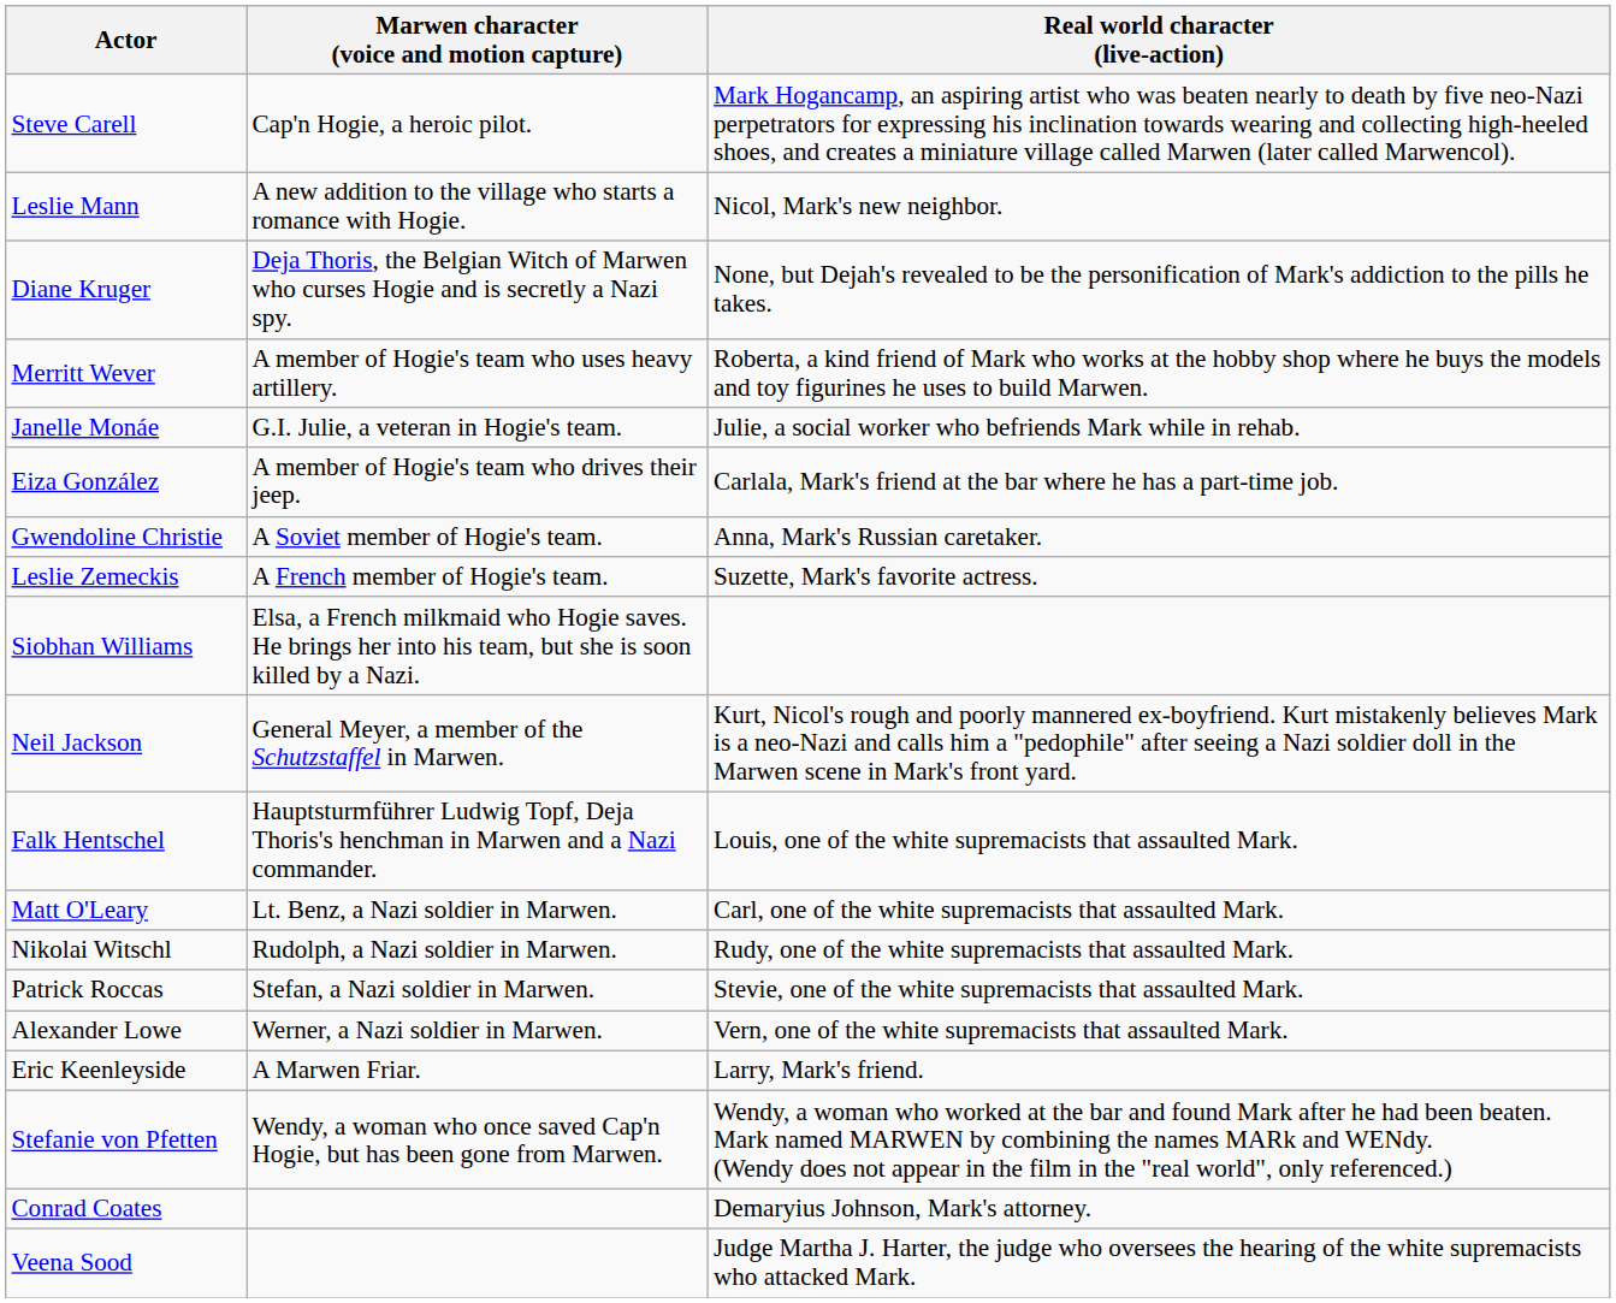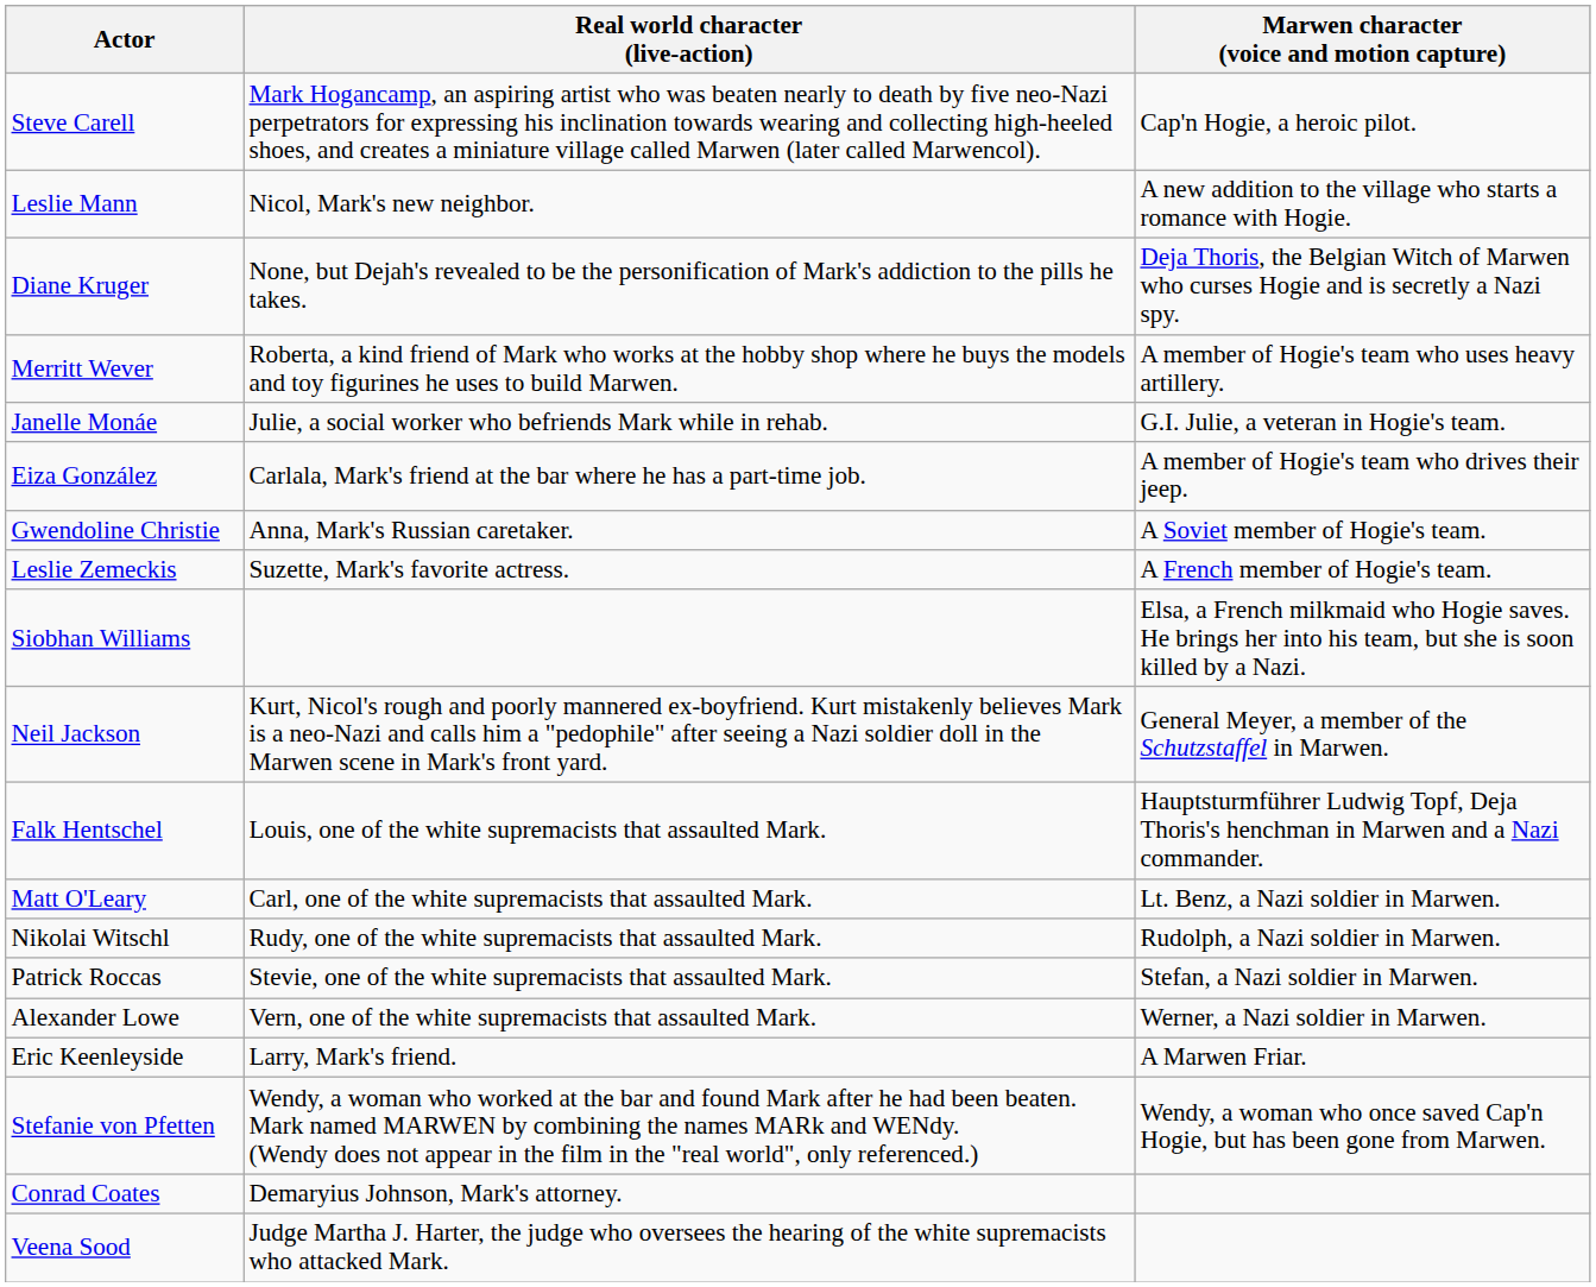columns swapped: Real world character (live-action) <-> Marwen character (voice and motion capture)
